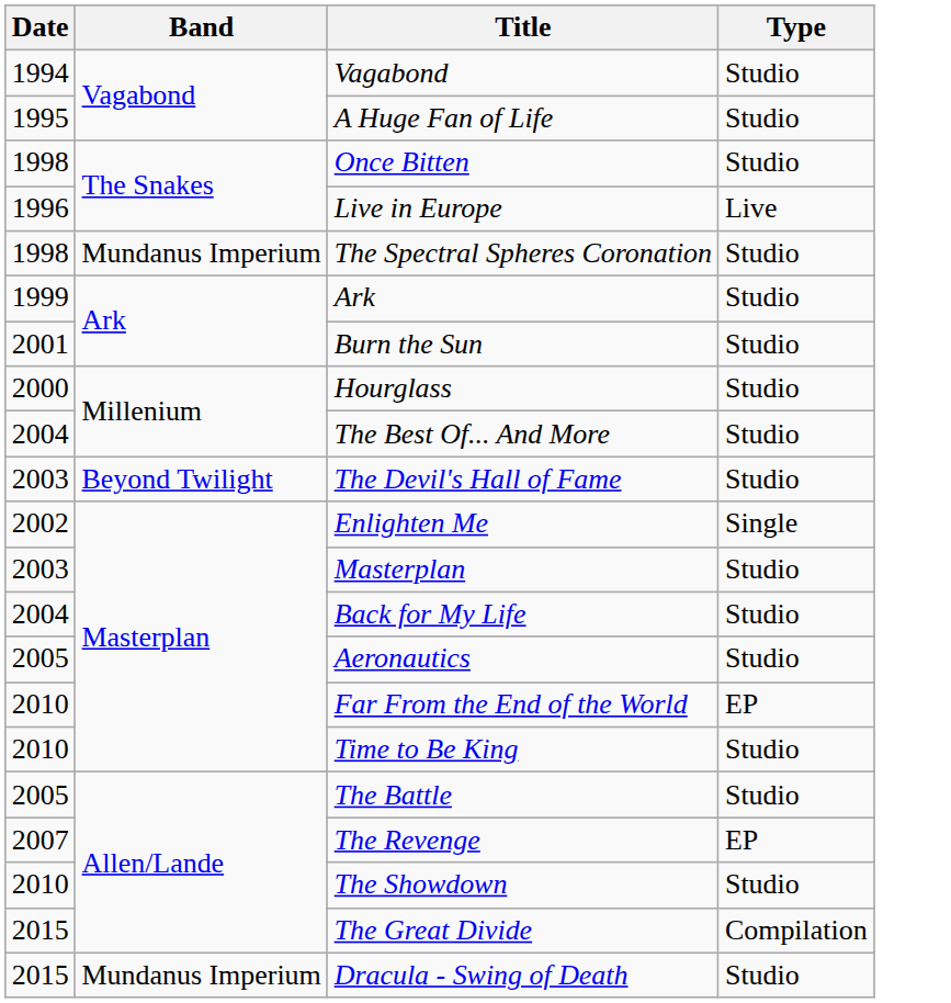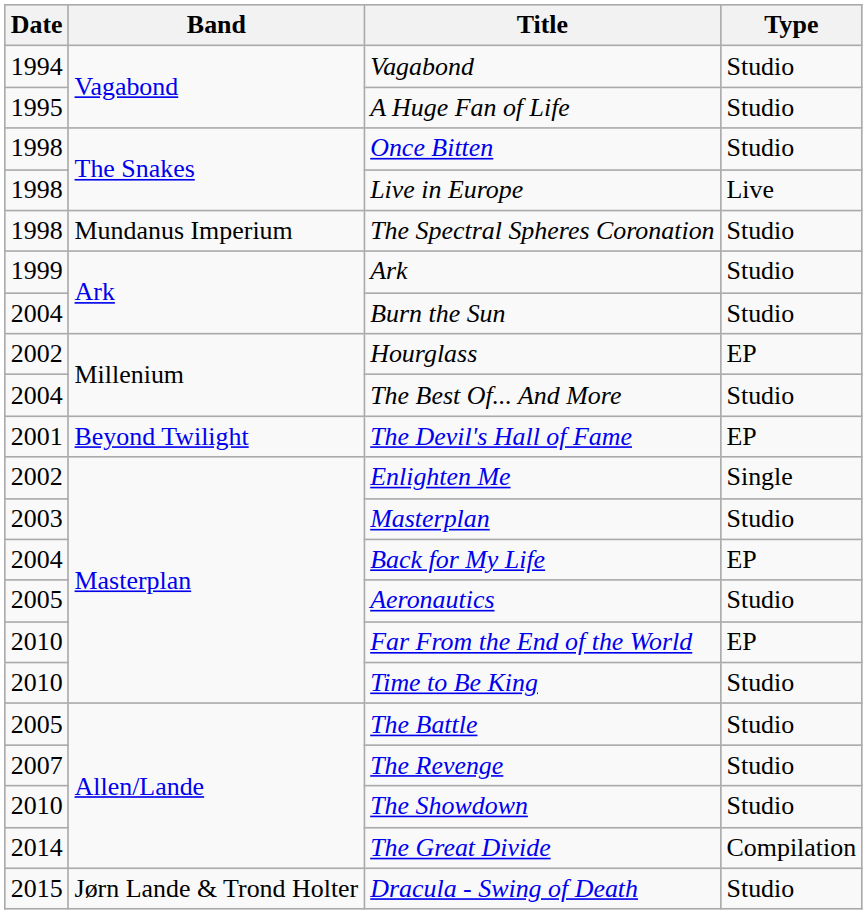Live in Europe | Date: 1996 -> 1998
Burn the Sun | Date: 2001 -> 2004
Hourglass | Date: 2000 -> 2002
Hourglass | Type: Studio -> EP
The Devil's Hall of Fame | Date: 2003 -> 2001
The Devil's Hall of Fame | Type: Studio -> EP
Back for My Life | Type: Studio -> EP
The Revenge | Type: EP -> Studio
The Great Divide | Date: 2015 -> 2014
Dracula - Swing of Death | Band: Mundanus Imperium -> Jørn Lande & Trond Holter
